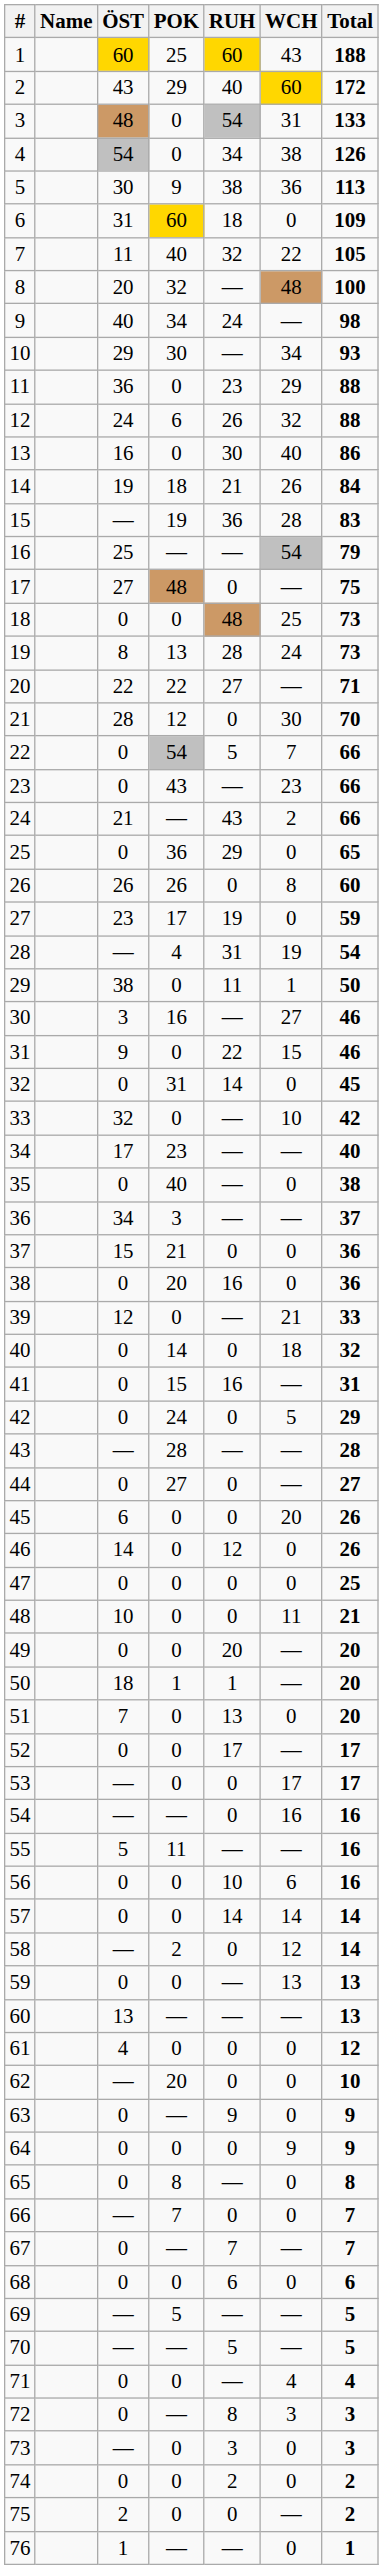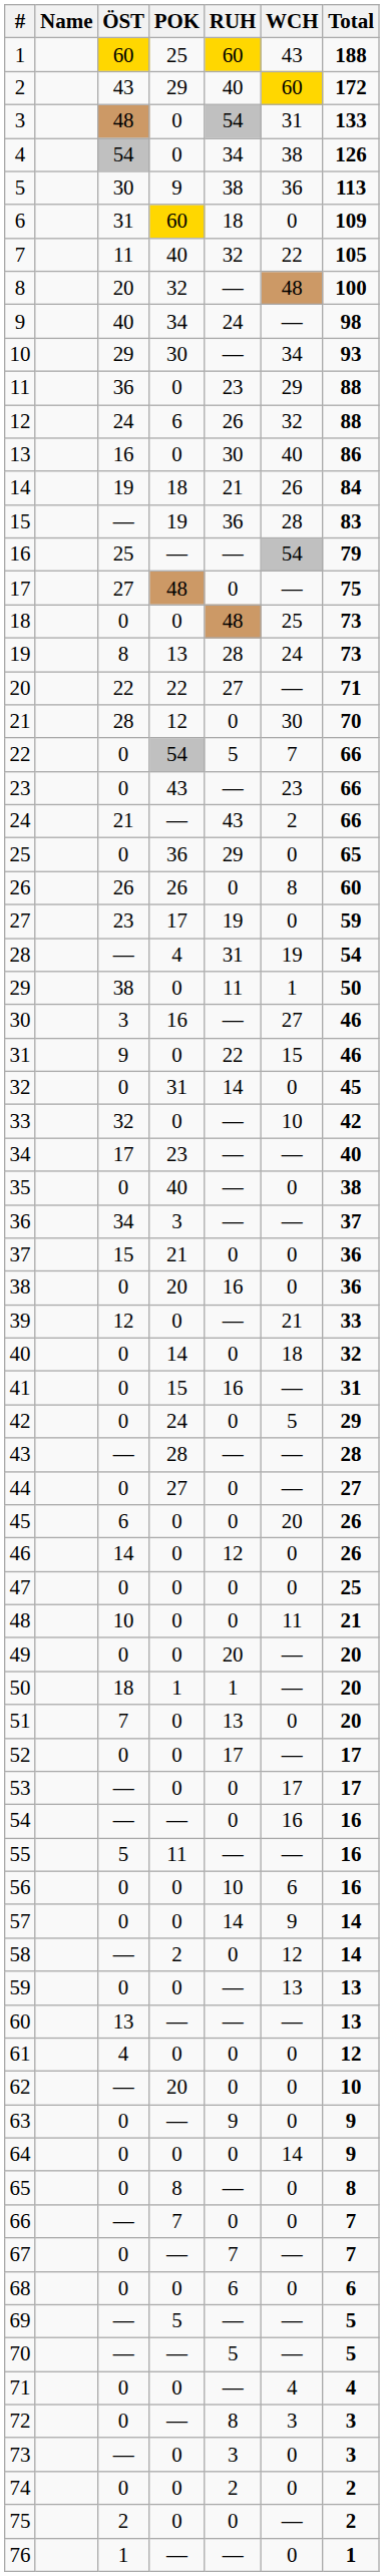57 | WCH: 14 -> 9
64 | WCH: 9 -> 14
